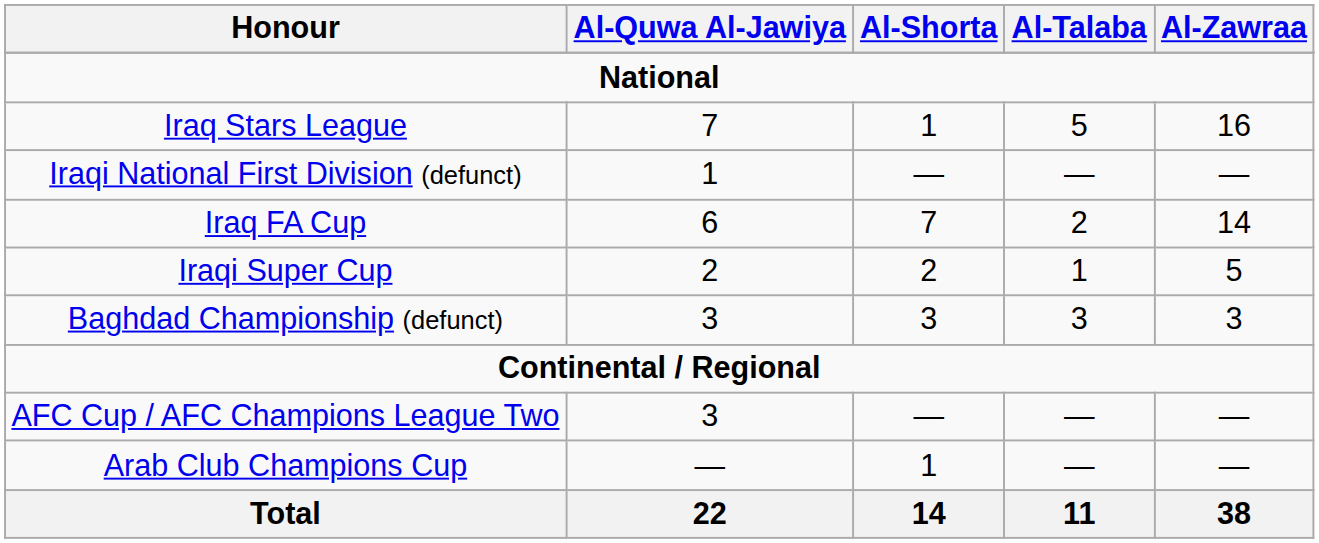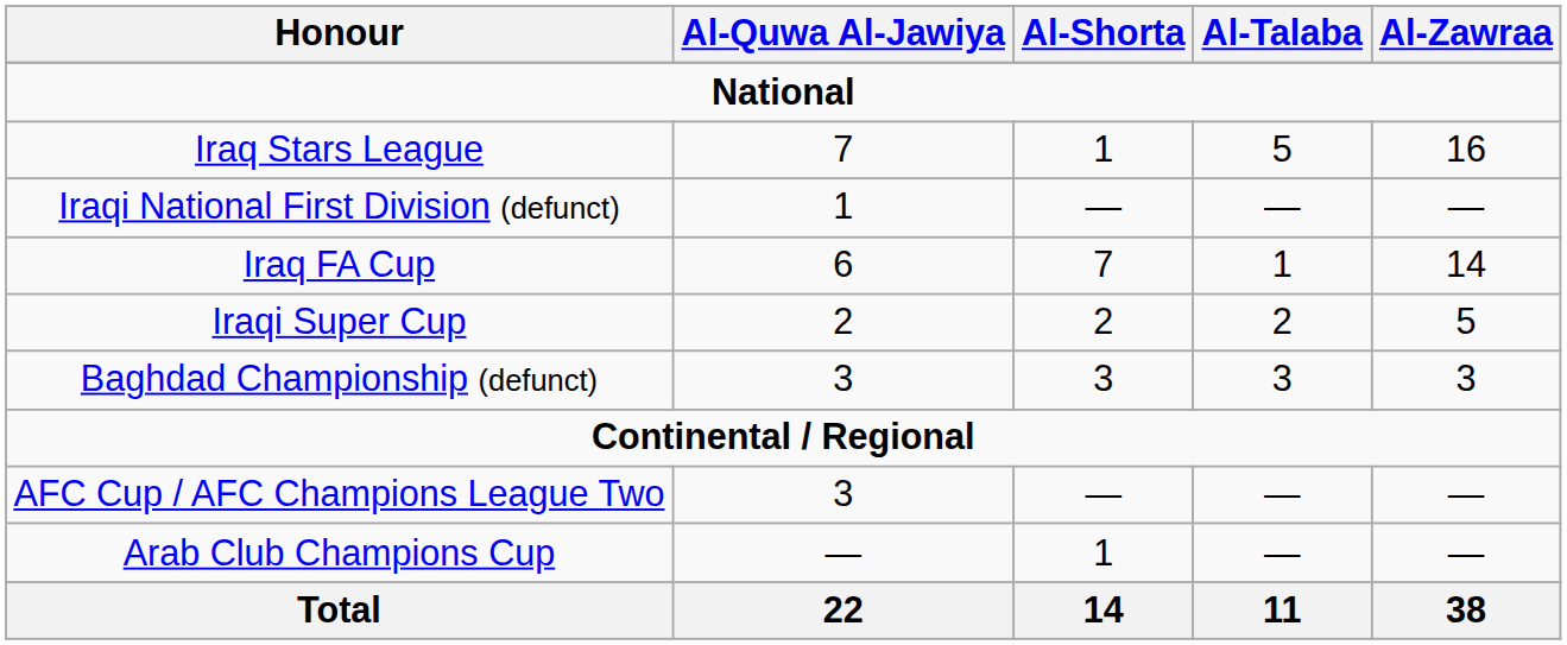Iraq FA Cup | Al-Talaba: 2 -> 1
Iraqi Super Cup | Al-Talaba: 1 -> 2
